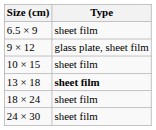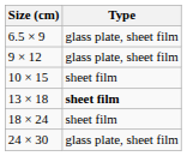6.5 × 9 | Type: sheet film -> glass plate, sheet film
24 × 30 | Type: sheet film -> glass plate, sheet film
